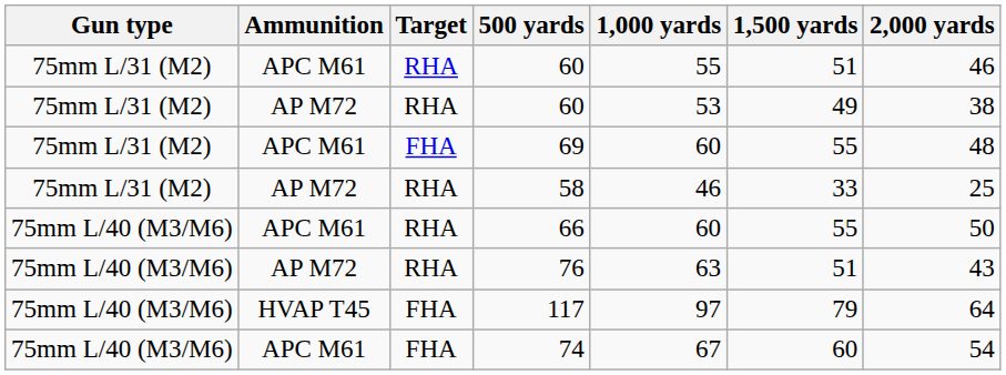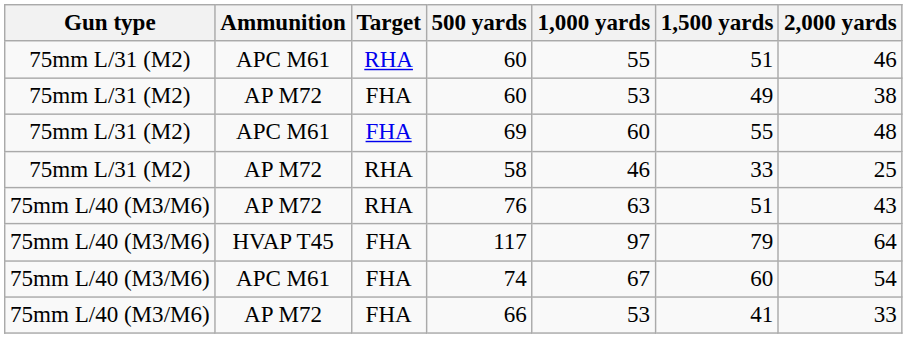AP M72 / 60 | Target: RHA -> FHA
- row: 75mm L/40 (M3/M6) | APC M61 | RHA | 66 | 60 | 55 | 50
+ row: 75mm L/40 (M3/M6) | AP M72 | FHA | 66 | 53 | 41 | 33
